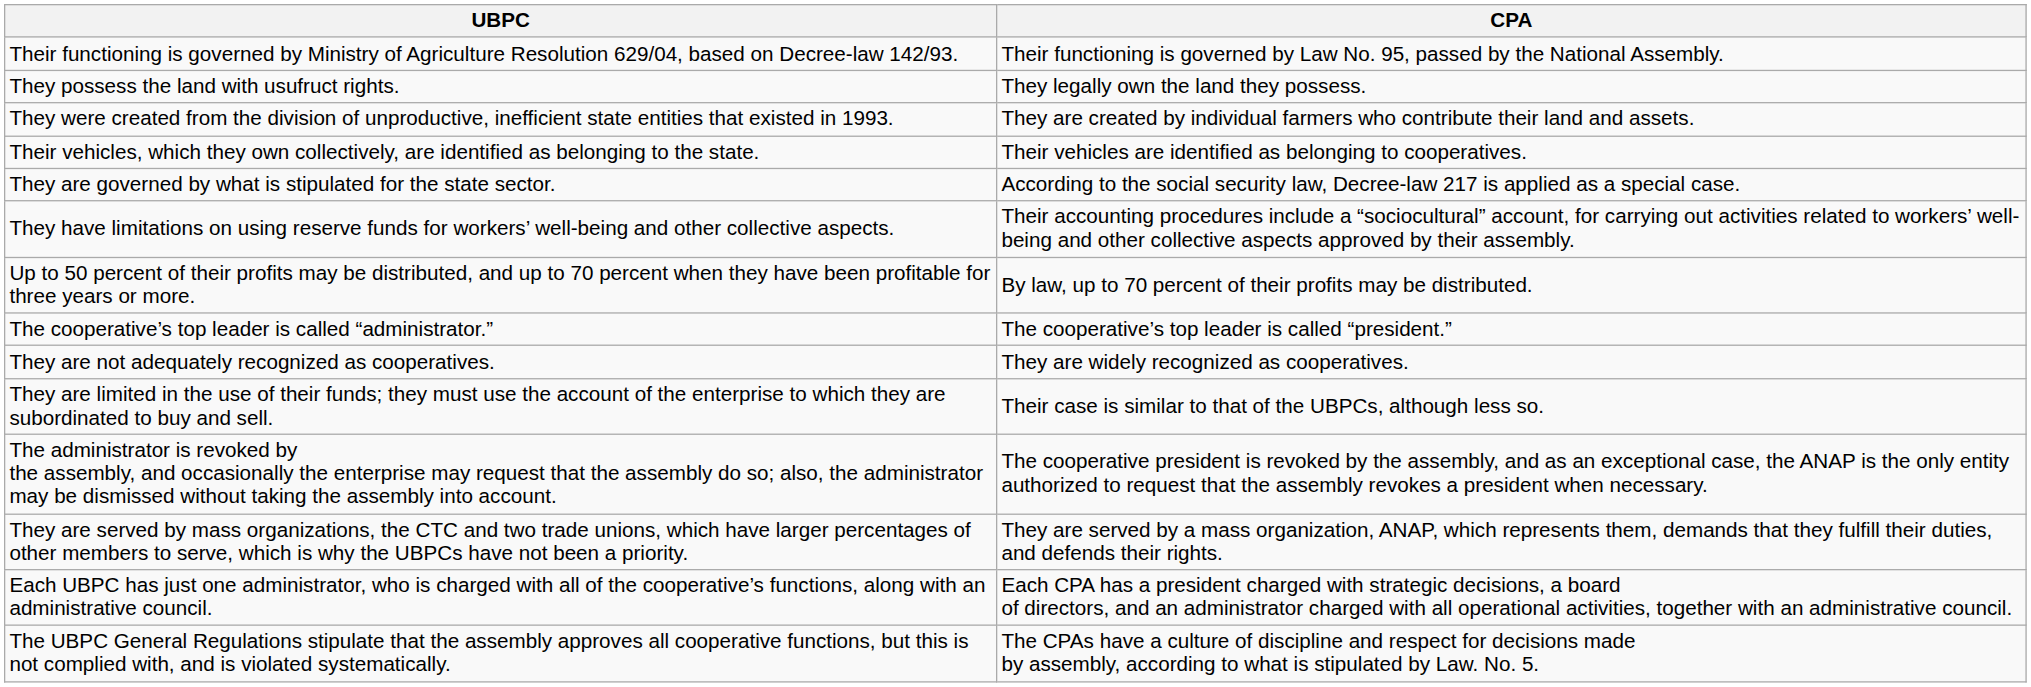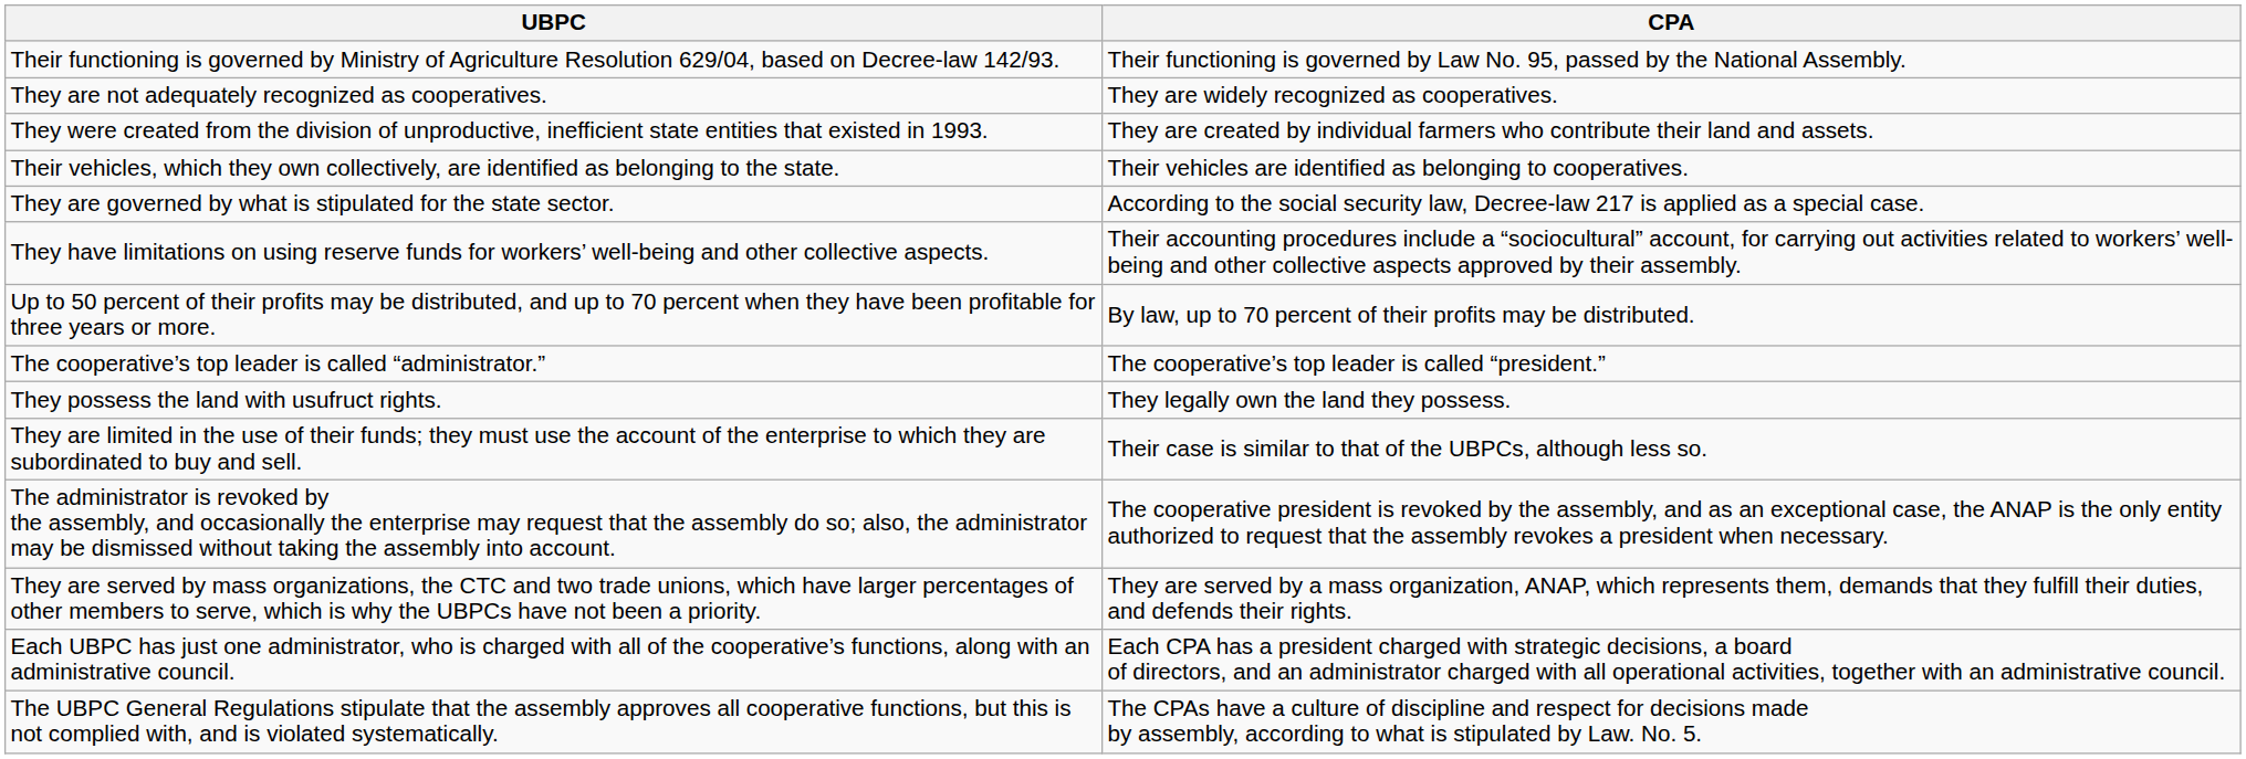rows swapped: They possess the land with usufruct rights. <-> They are not adequately recognized as cooperatives.
